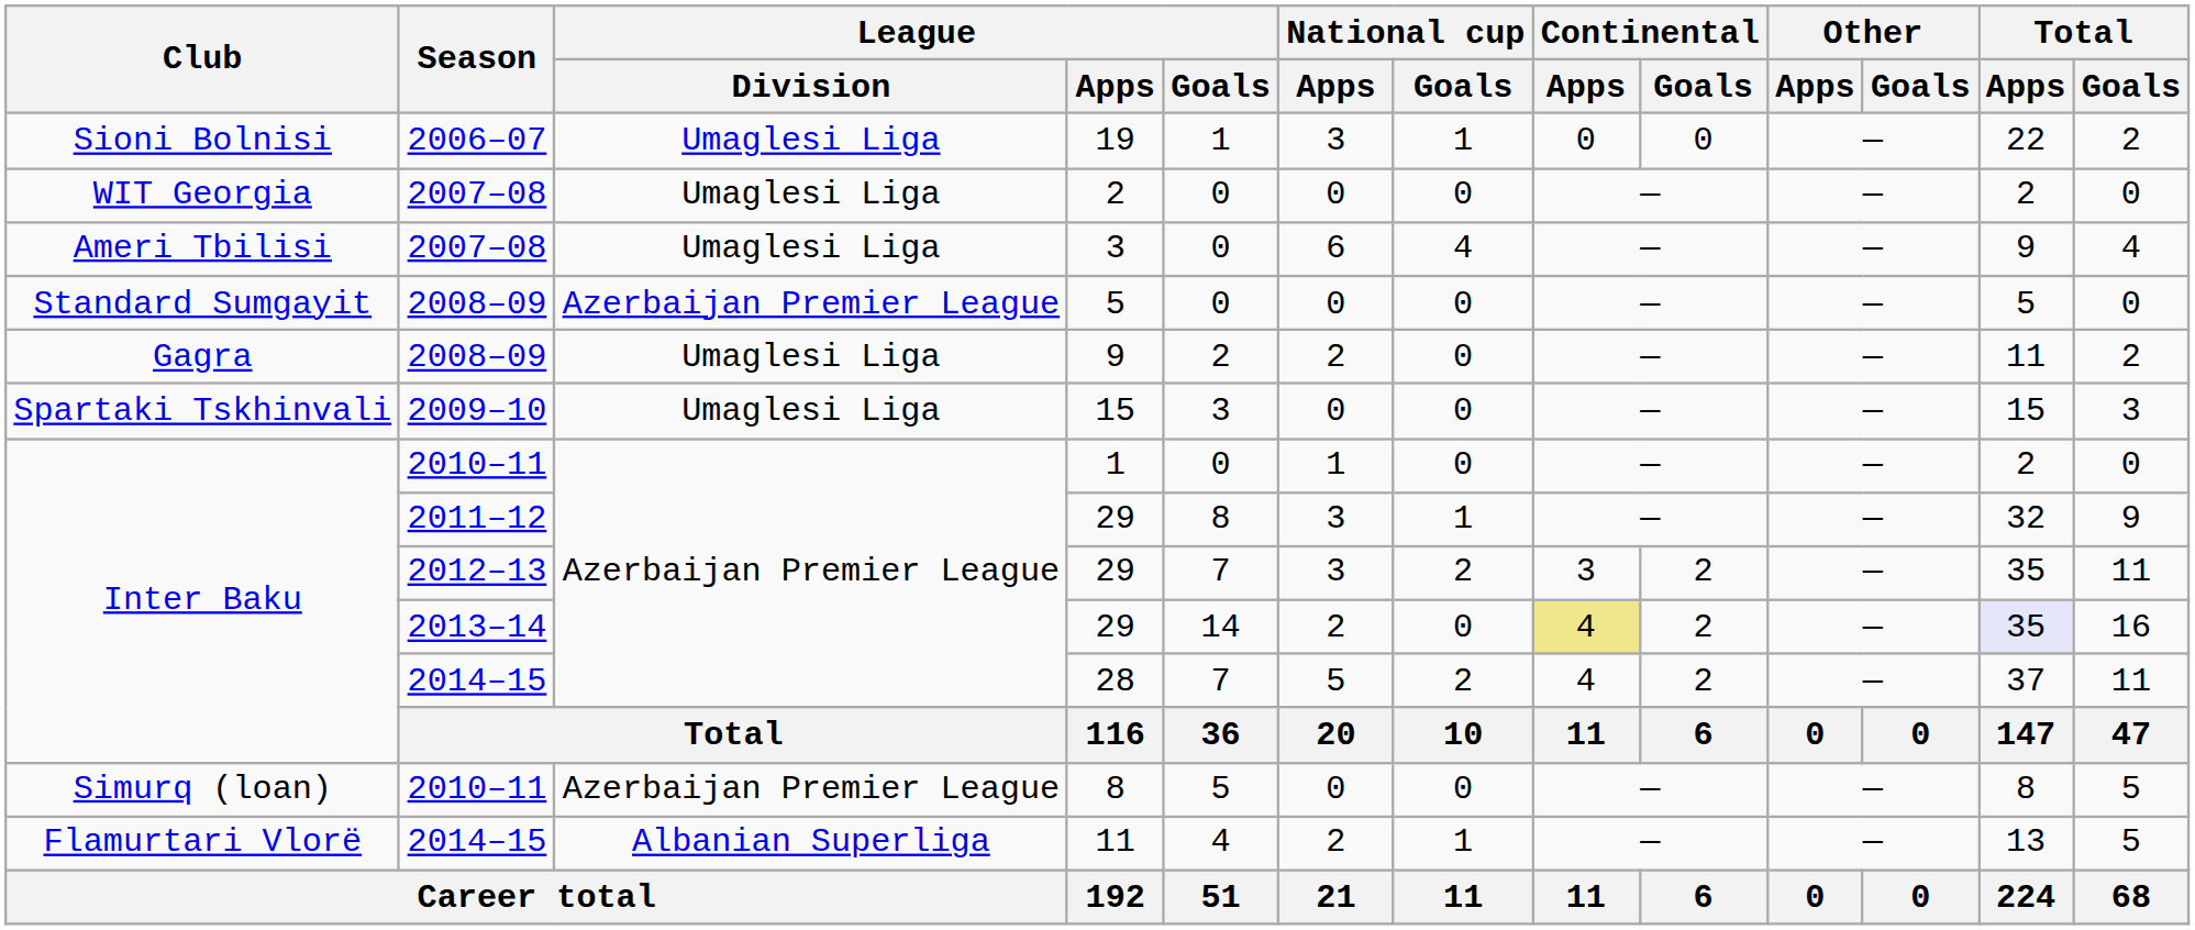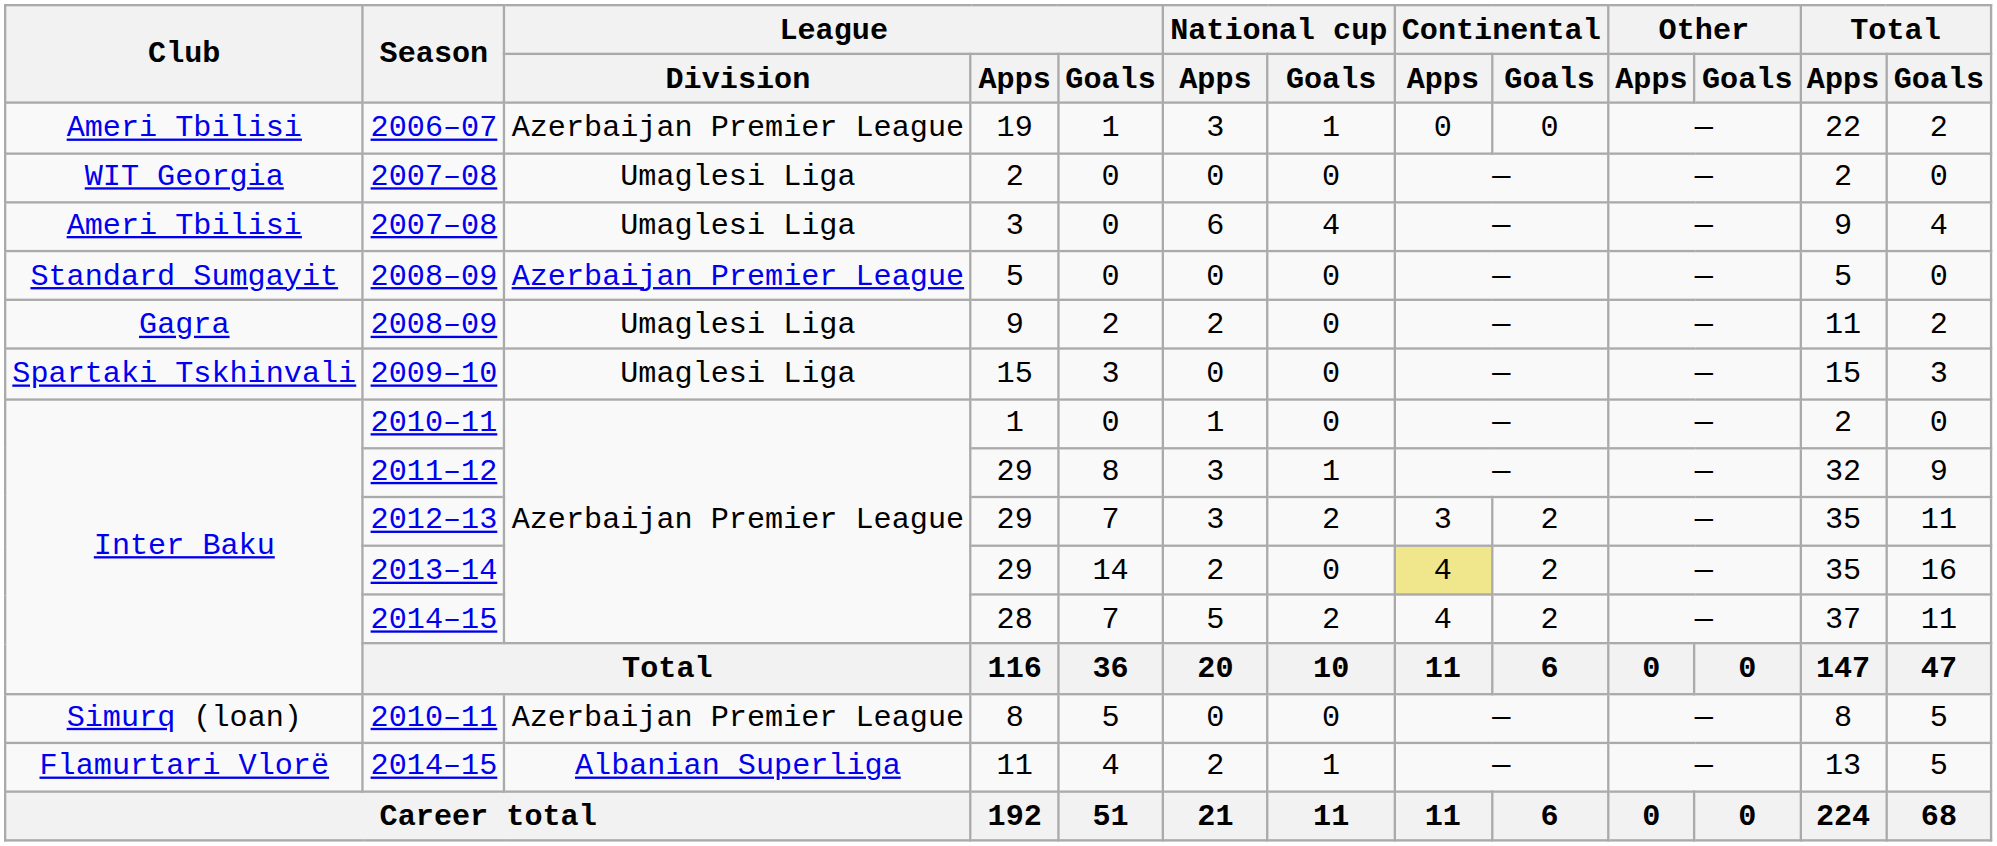19 | Club: Sioni Bolnisi -> Ameri Tbilisi
19 | League / Division: Umaglesi Liga -> Azerbaijan Premier League
2013–14 / 29 | Total / Apps: lavender background -> no background
